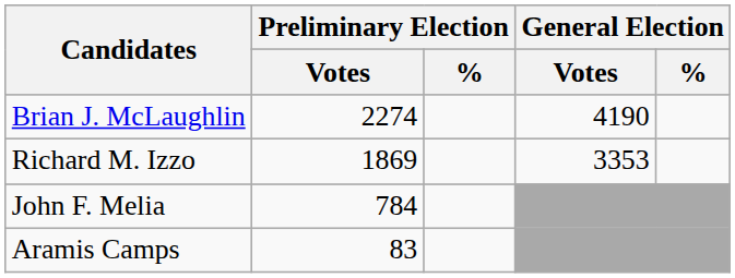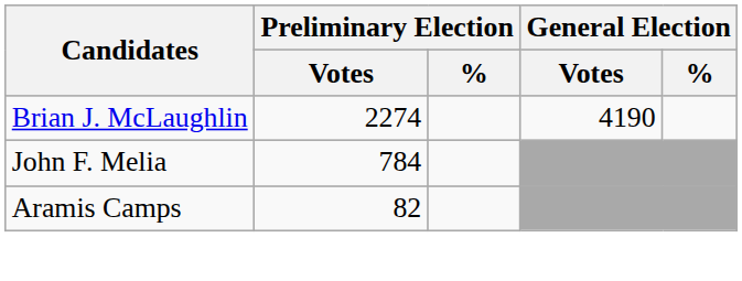- row: Richard M. Izzo | 1869 | 3353
Aramis Camps | Preliminary Election / Votes: 83 -> 82
